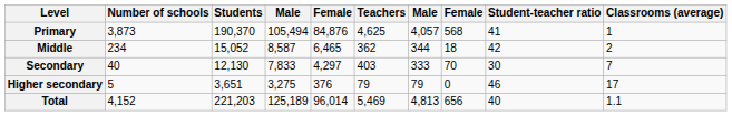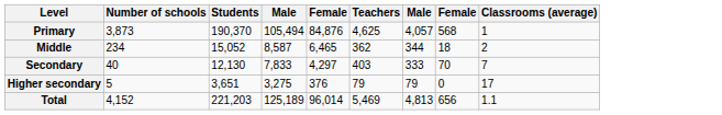- column: Student-teacher ratio | 41 | 42 | 30 | 46 | 40
